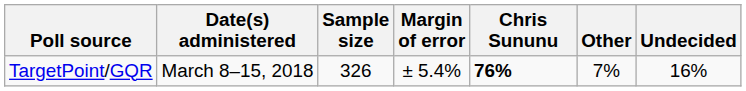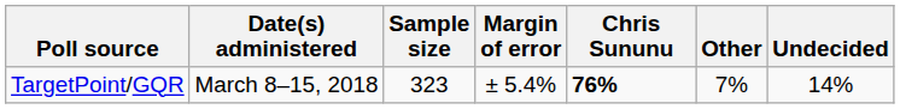TargetPoint/GQR | Sample size: 326 -> 323
TargetPoint/GQR | Undecided: 16% -> 14%
